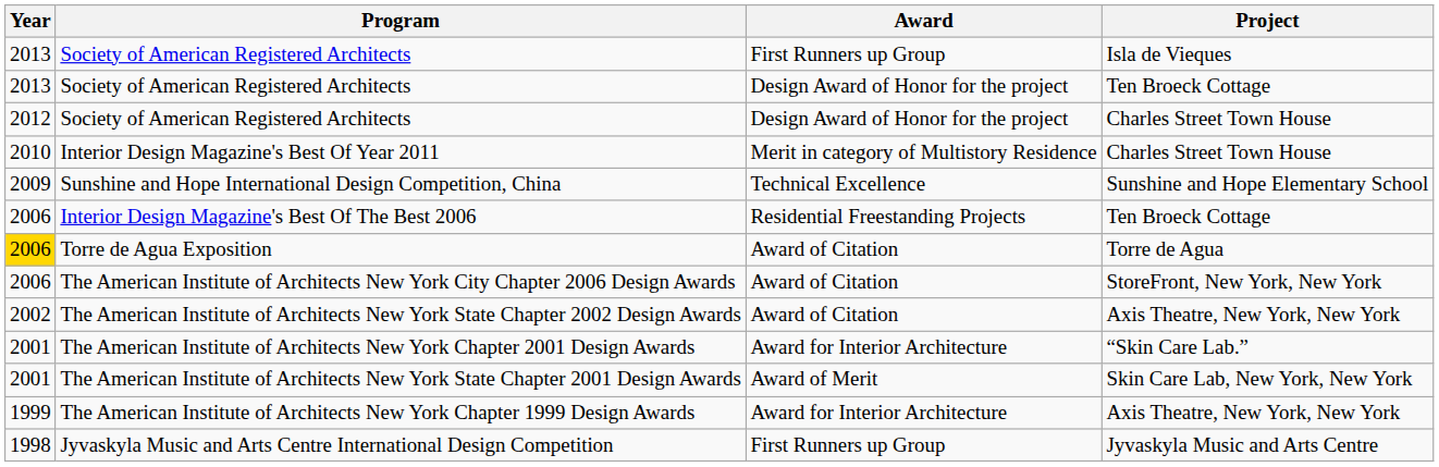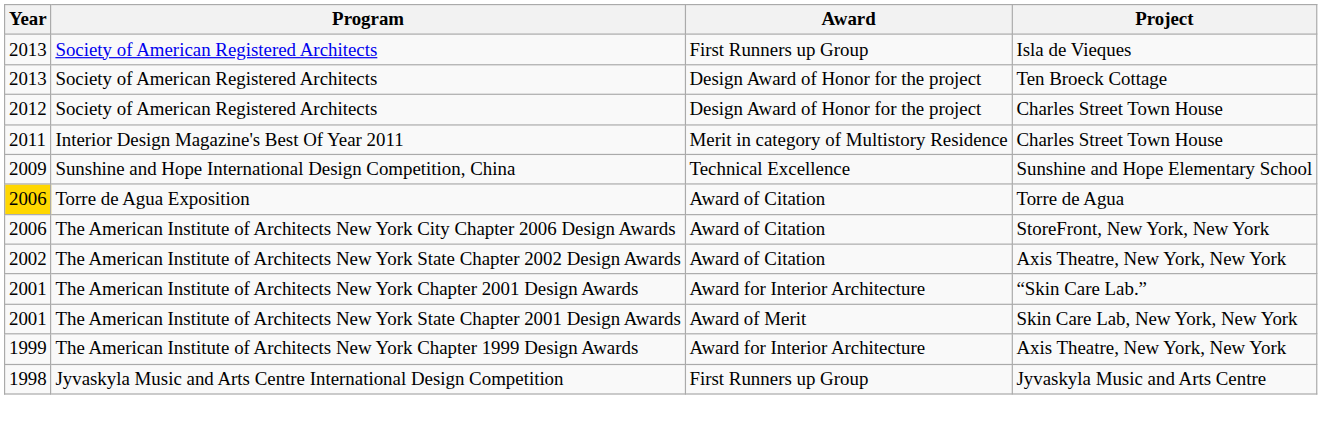Interior Design Magazine's Best Of Year 2011 | Year: 2010 -> 2011
- row: 2006 | Interior Design Magazine's Best Of The Best 2006 | Residential Freestanding Projects | Ten Broeck Cottage
